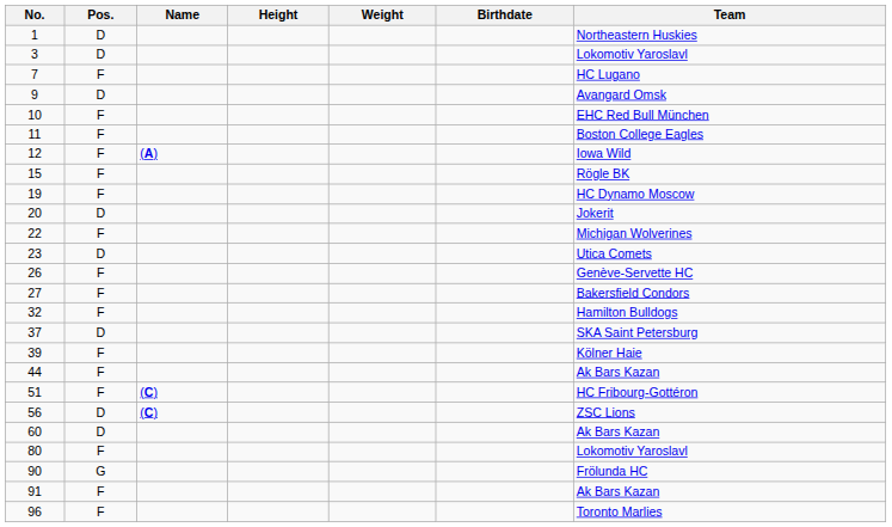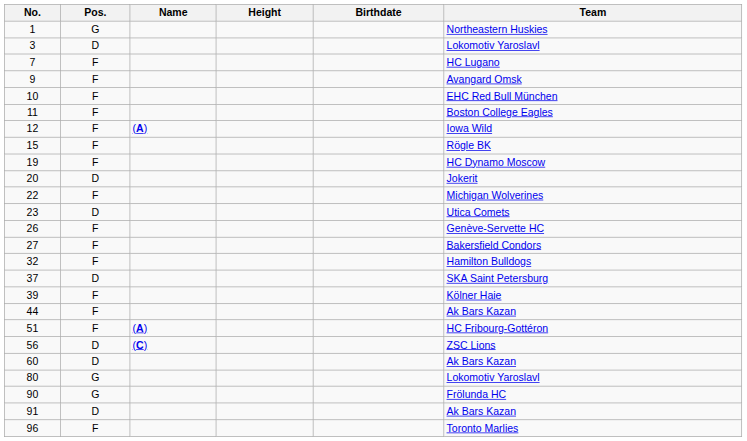- column: Weight
1 | Pos.: D -> G
9 | Pos.: D -> F
51 | Name: (C) -> (A)
80 | Pos.: F -> G
91 | Pos.: F -> D
